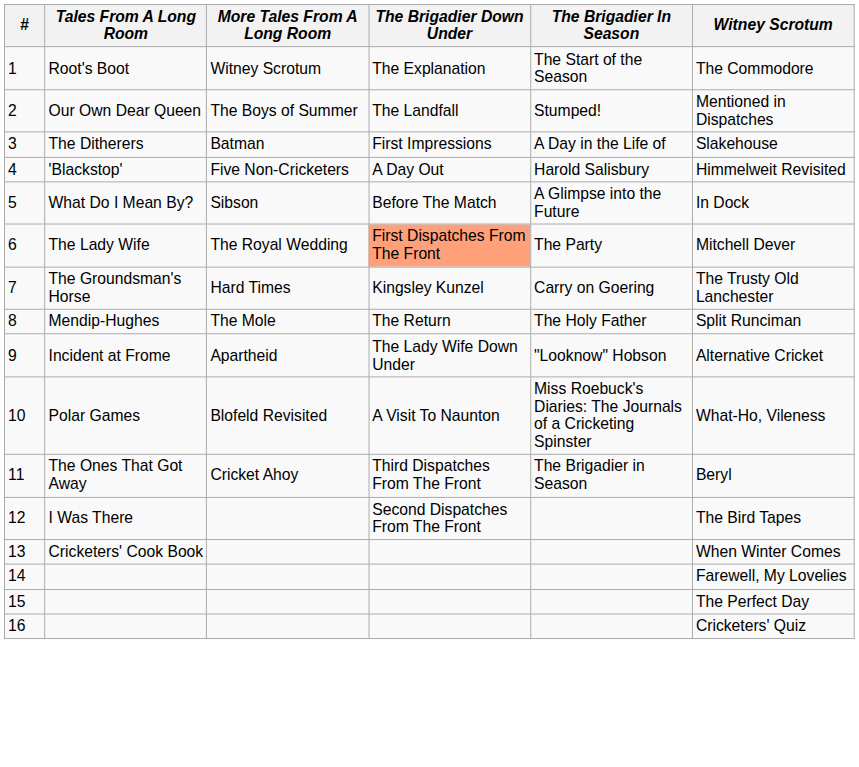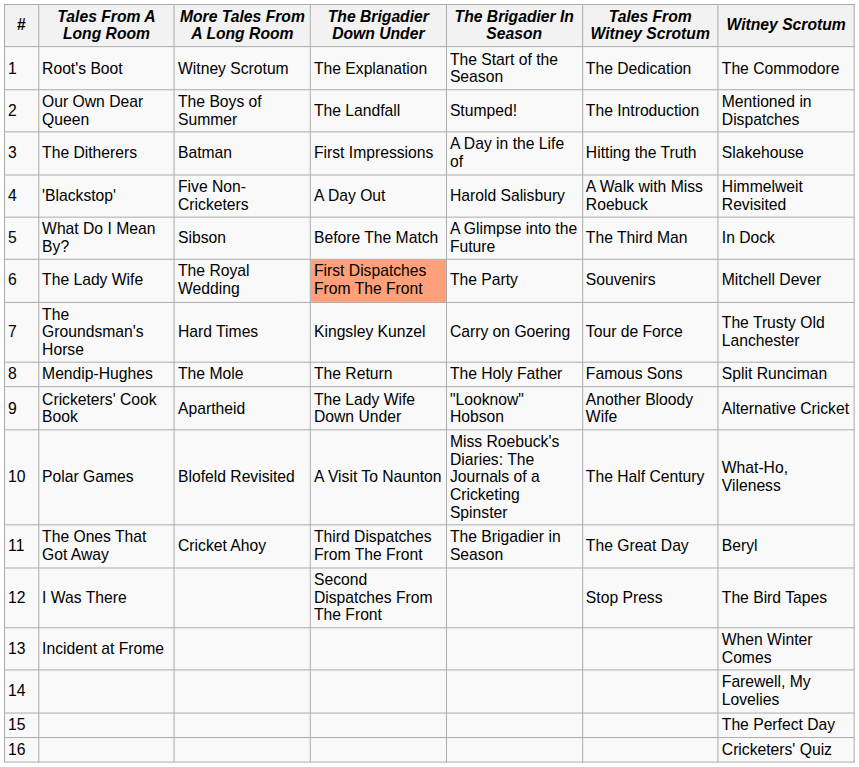+ column: Tales From Witney Scrotum | The Dedication | The Introduction | Hitting the Truth | A Walk with Miss Roebuck | The Third Man | Souvenirs | Tour de Force | Famous Sons | Another Bloody Wife | The Half Century | The Great Day | Stop Press
9 | Tales From A Long Room: Incident at Frome -> Cricketers' Cook Book
13 | Tales From A Long Room: Cricketers' Cook Book -> Incident at Frome
